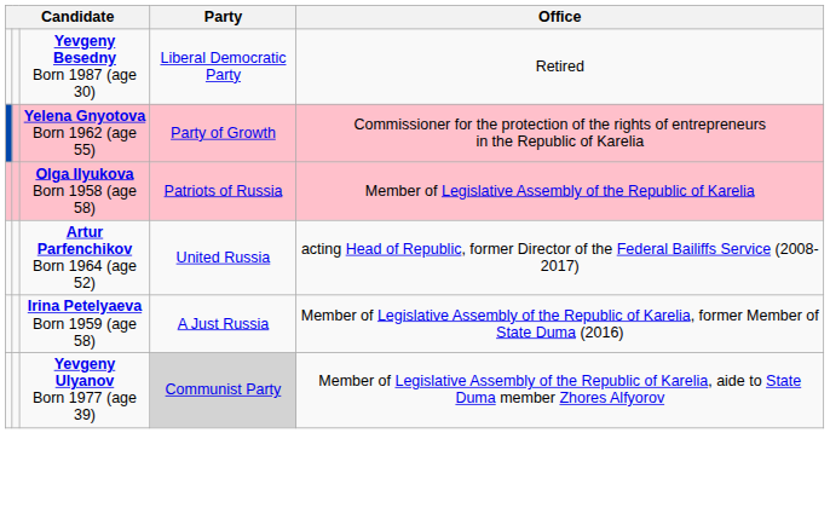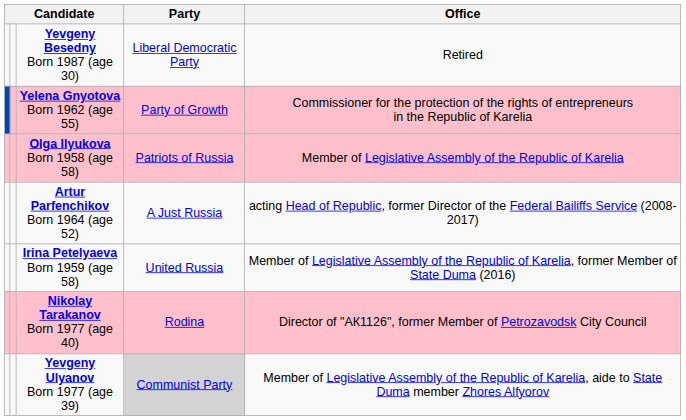Artur Parfenchikov Born 1964 (age 52) | Party: United Russia -> A Just Russia
Irina Petelyaeva Born 1959 (age 58) | Party: A Just Russia -> United Russia
+ row: Nikolay Tarakanov Born 1977 (age 40) | Rodina | Director of "АК1126", former Member of Petrozavodsk City Council
